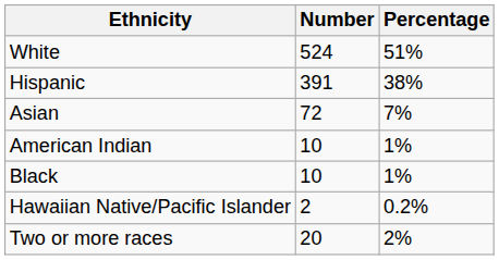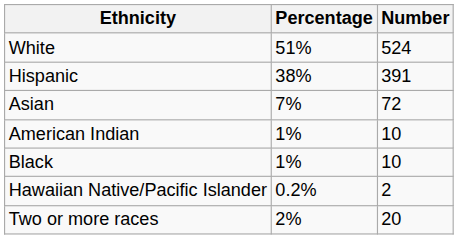columns swapped: Number <-> Percentage
